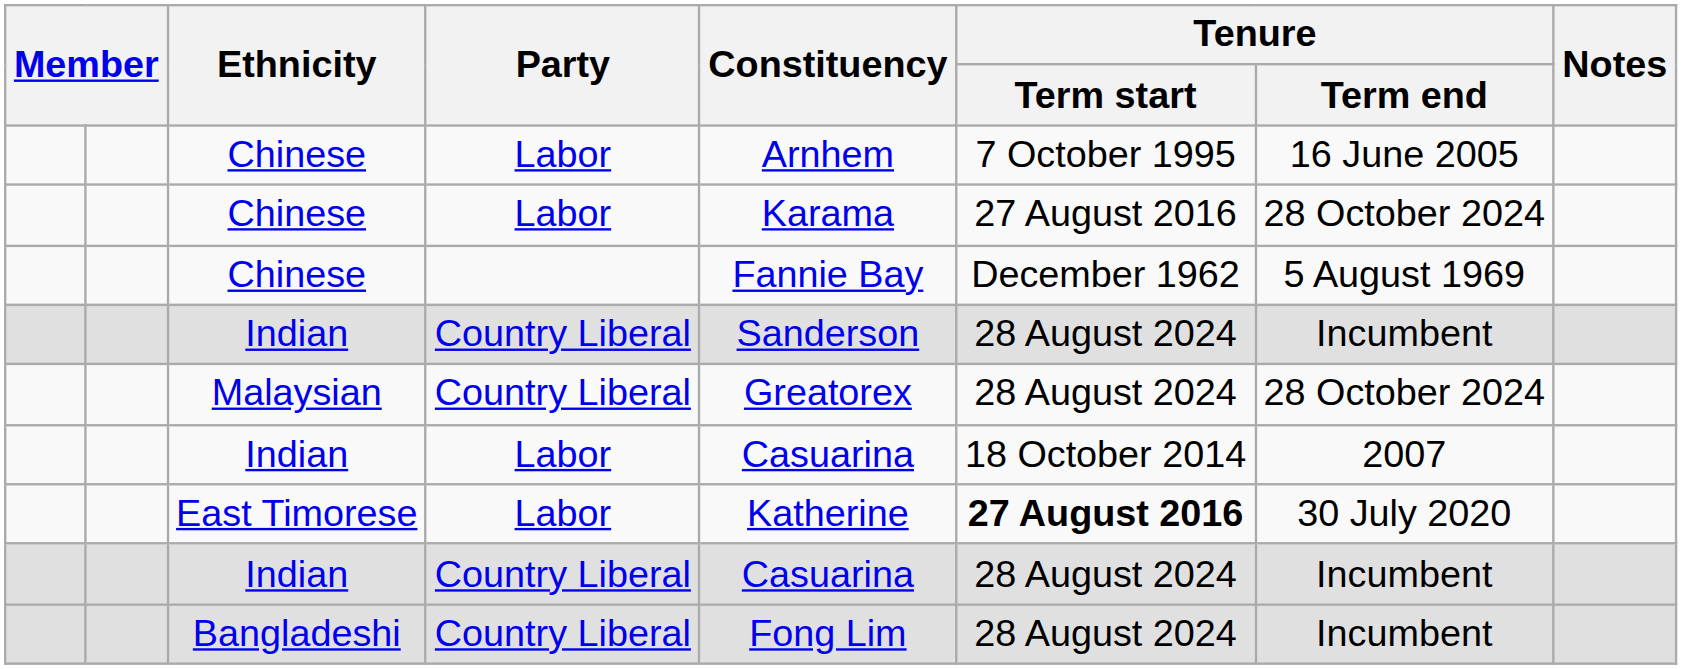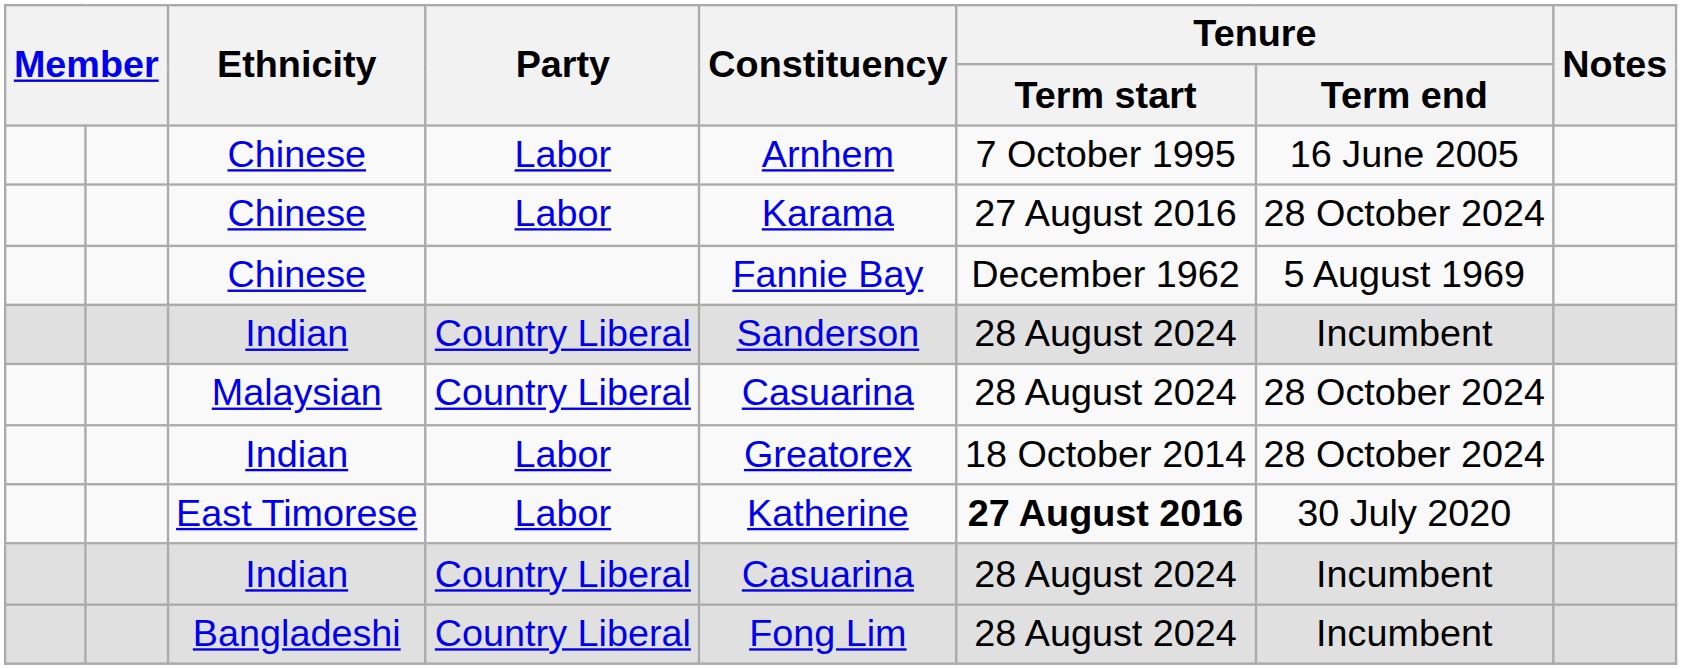Malaysian | Constituency: Greatorex -> Casuarina
Indian / Labor | Constituency: Casuarina -> Greatorex
Indian / Labor | Tenure / Term end: 2007 -> 28 October 2024
